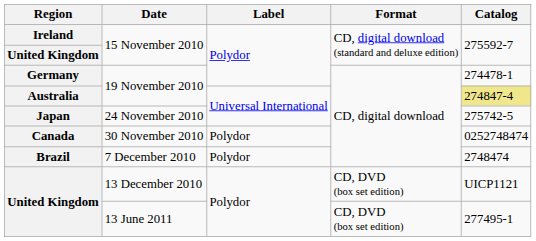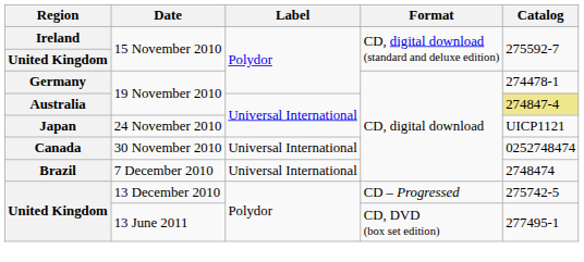Japan | Catalog: 275742-5 -> UICP1121
Canada | Label: Polydor -> Universal International
Brazil | Label: Polydor -> Universal International
United Kingdom / 13 December 2010 | Format: CD, DVD (box set edition) -> CD – Progressed
United Kingdom / 13 December 2010 | Catalog: UICP1121 -> 275742-5
